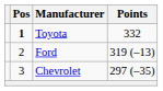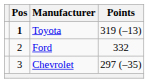Toyota | Points: 332 -> 319 (–13)
Ford | Points: 319 (–13) -> 332
